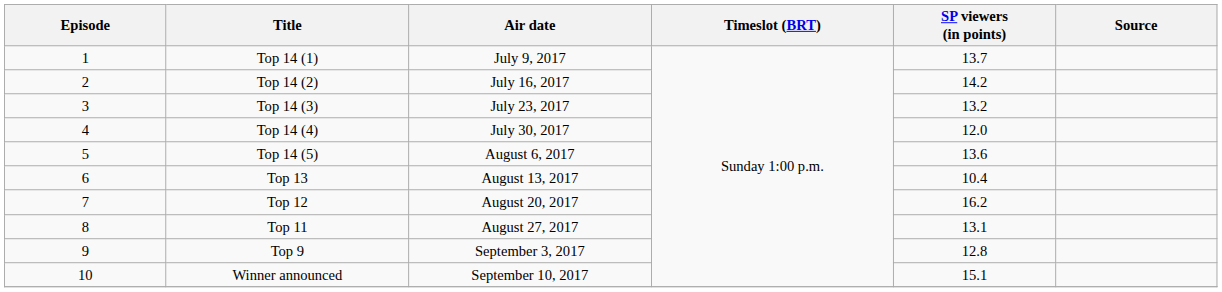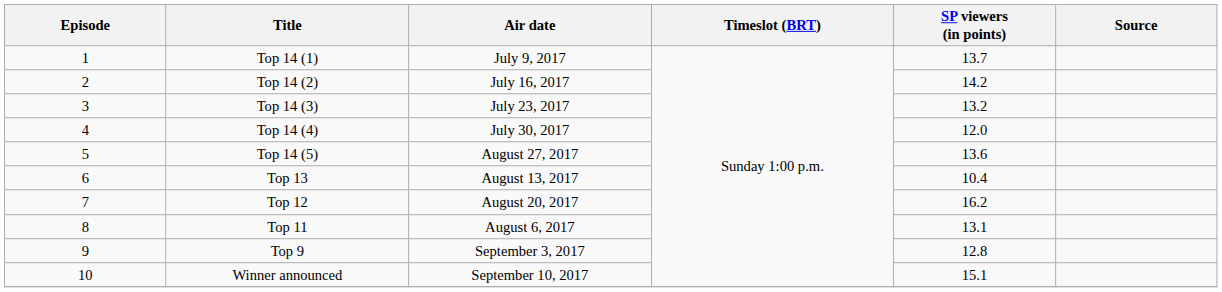Top 14 (5) | Air date: August 6, 2017 -> August 27, 2017
Top 11 | Air date: August 27, 2017 -> August 6, 2017
